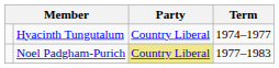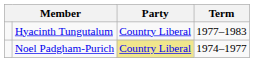Hyacinth Tungutalum | Term: 1974–1977 -> 1977–1983
Noel Padgham-Purich | Term: 1977–1983 -> 1974–1977
